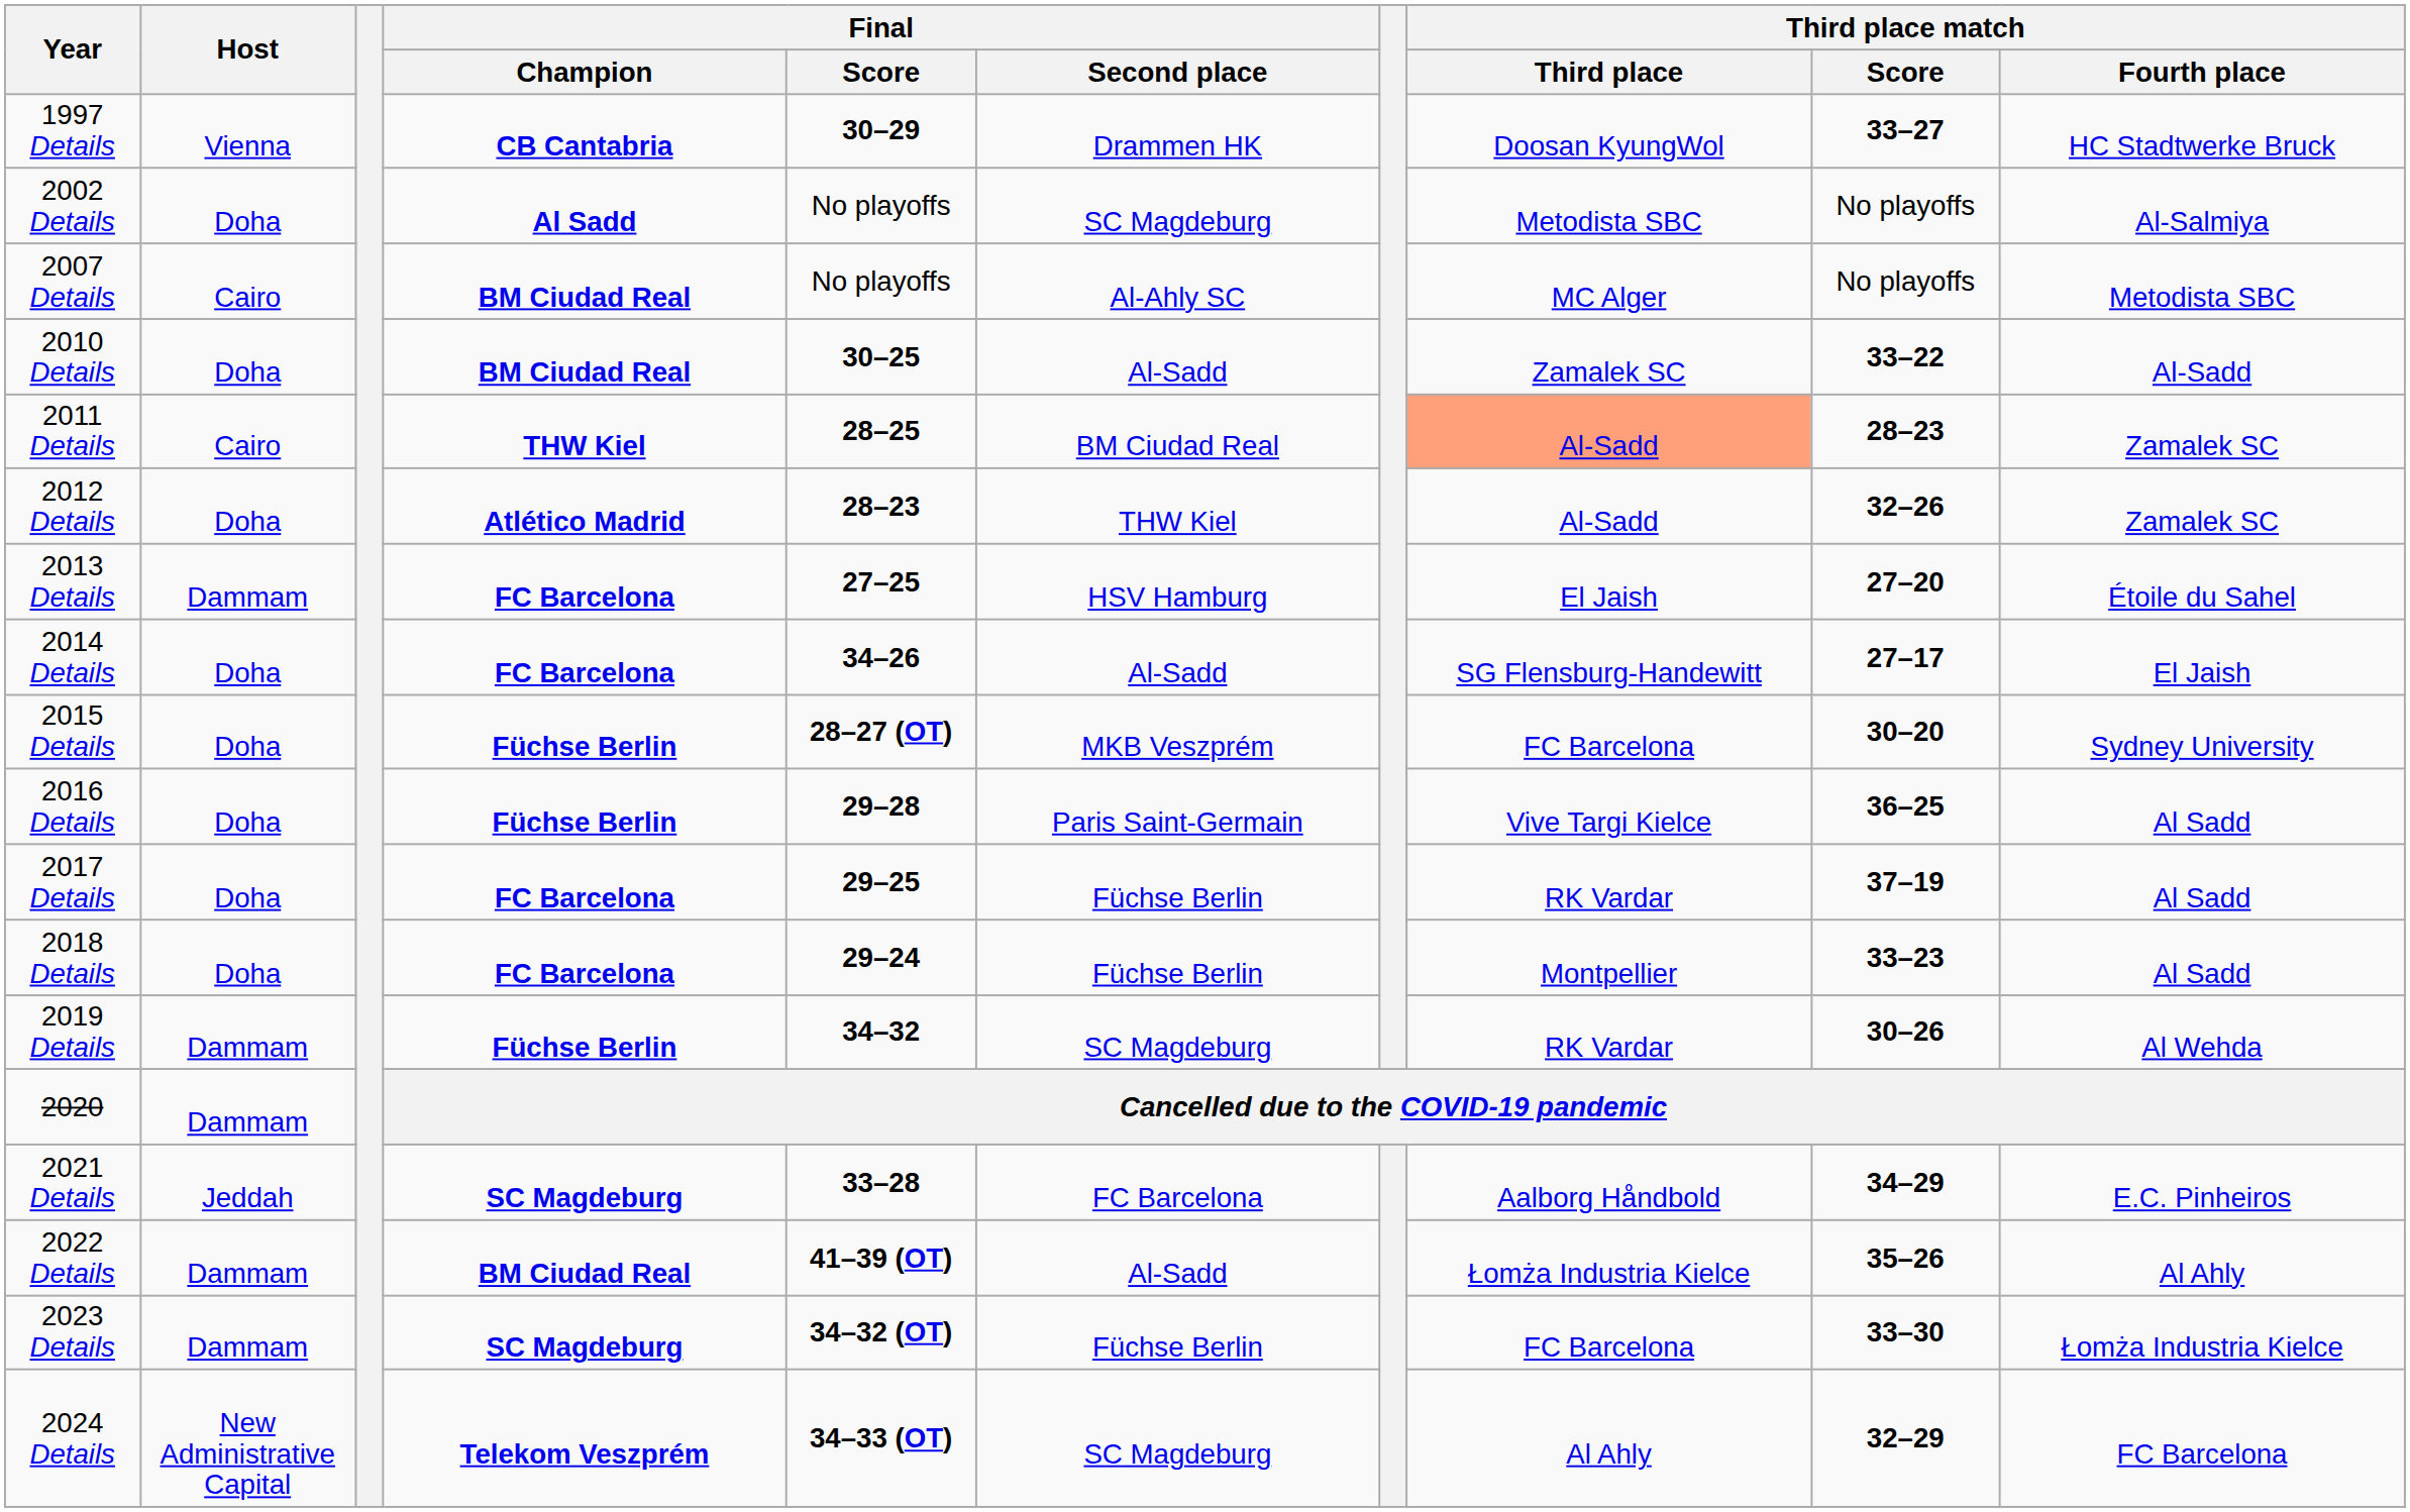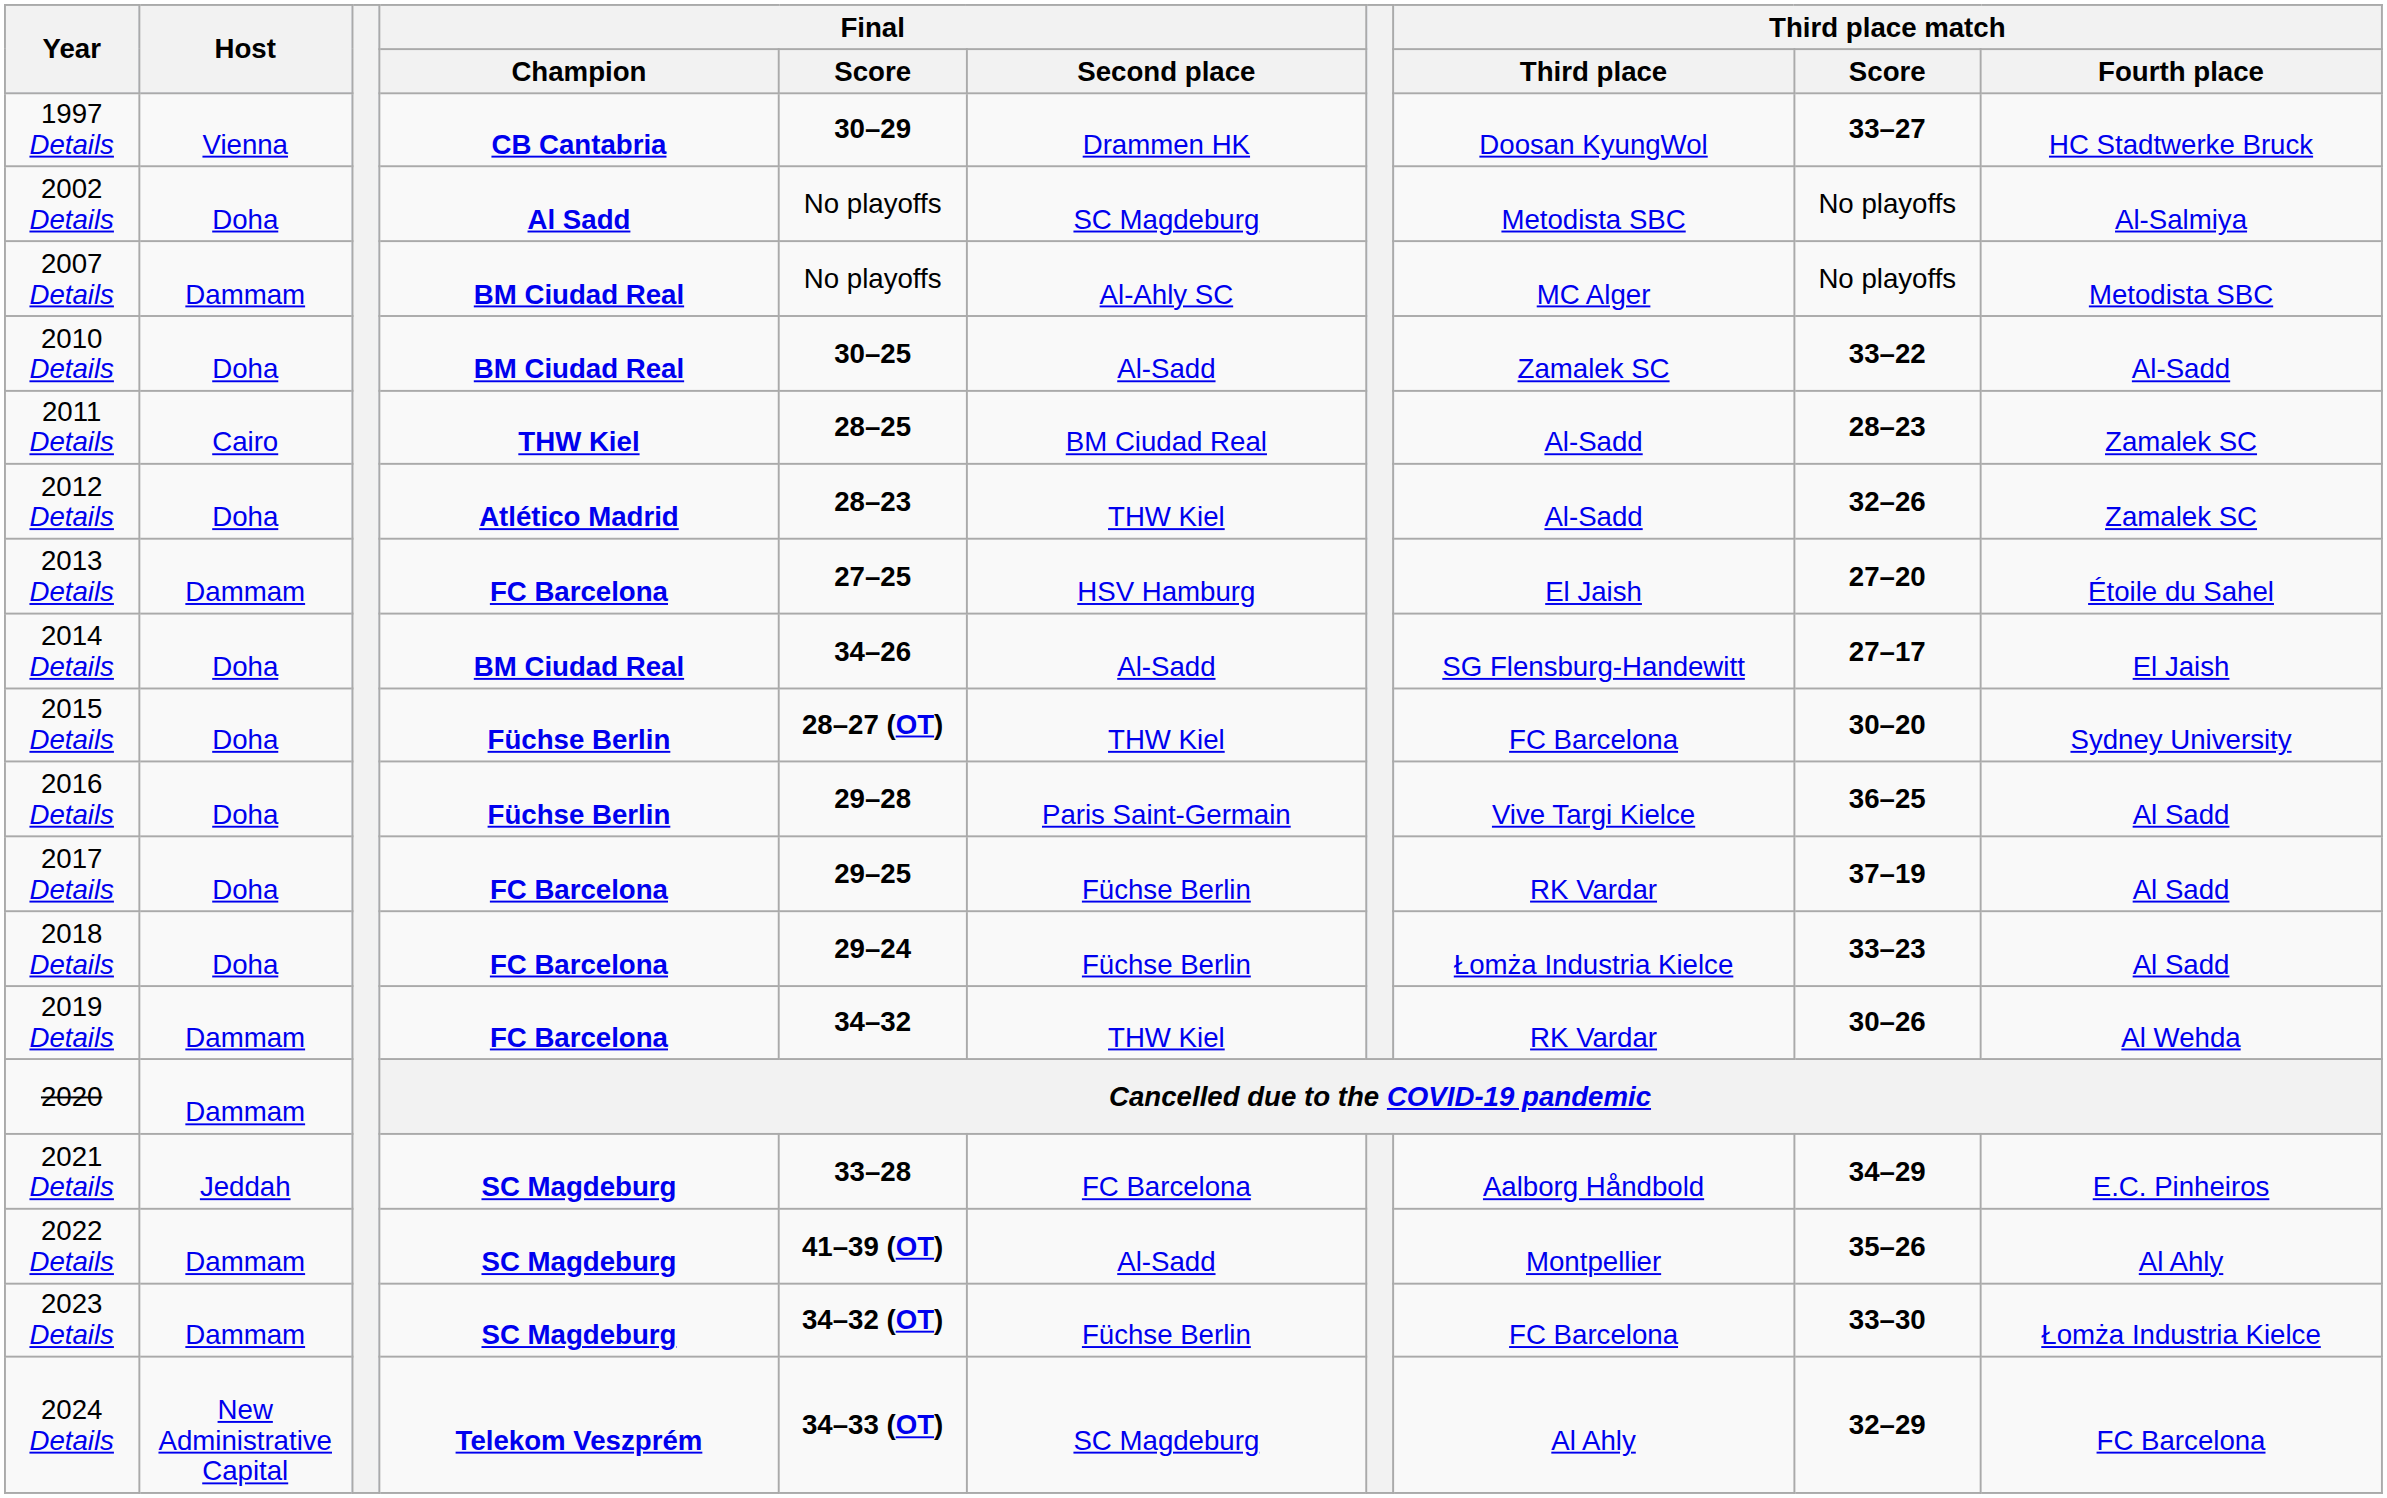2007 Details | Host: Cairo -> Dammam
2011 Details | Third place match / Third place: lightsalmon background -> no background
2014 Details | Final / Champion: FC Barcelona -> BM Ciudad Real
2015 Details | Final / Second place: MKB Veszprém -> THW Kiel
2018 Details | Third place match / Third place: Montpellier -> Łomża Industria Kielce
2019 Details | Final / Champion: Füchse Berlin -> FC Barcelona
2019 Details | Final / Second place: SC Magdeburg -> THW Kiel
2022 Details | Final / Champion: BM Ciudad Real -> SC Magdeburg
2022 Details | Third place match / Third place: Łomża Industria Kielce -> Montpellier
